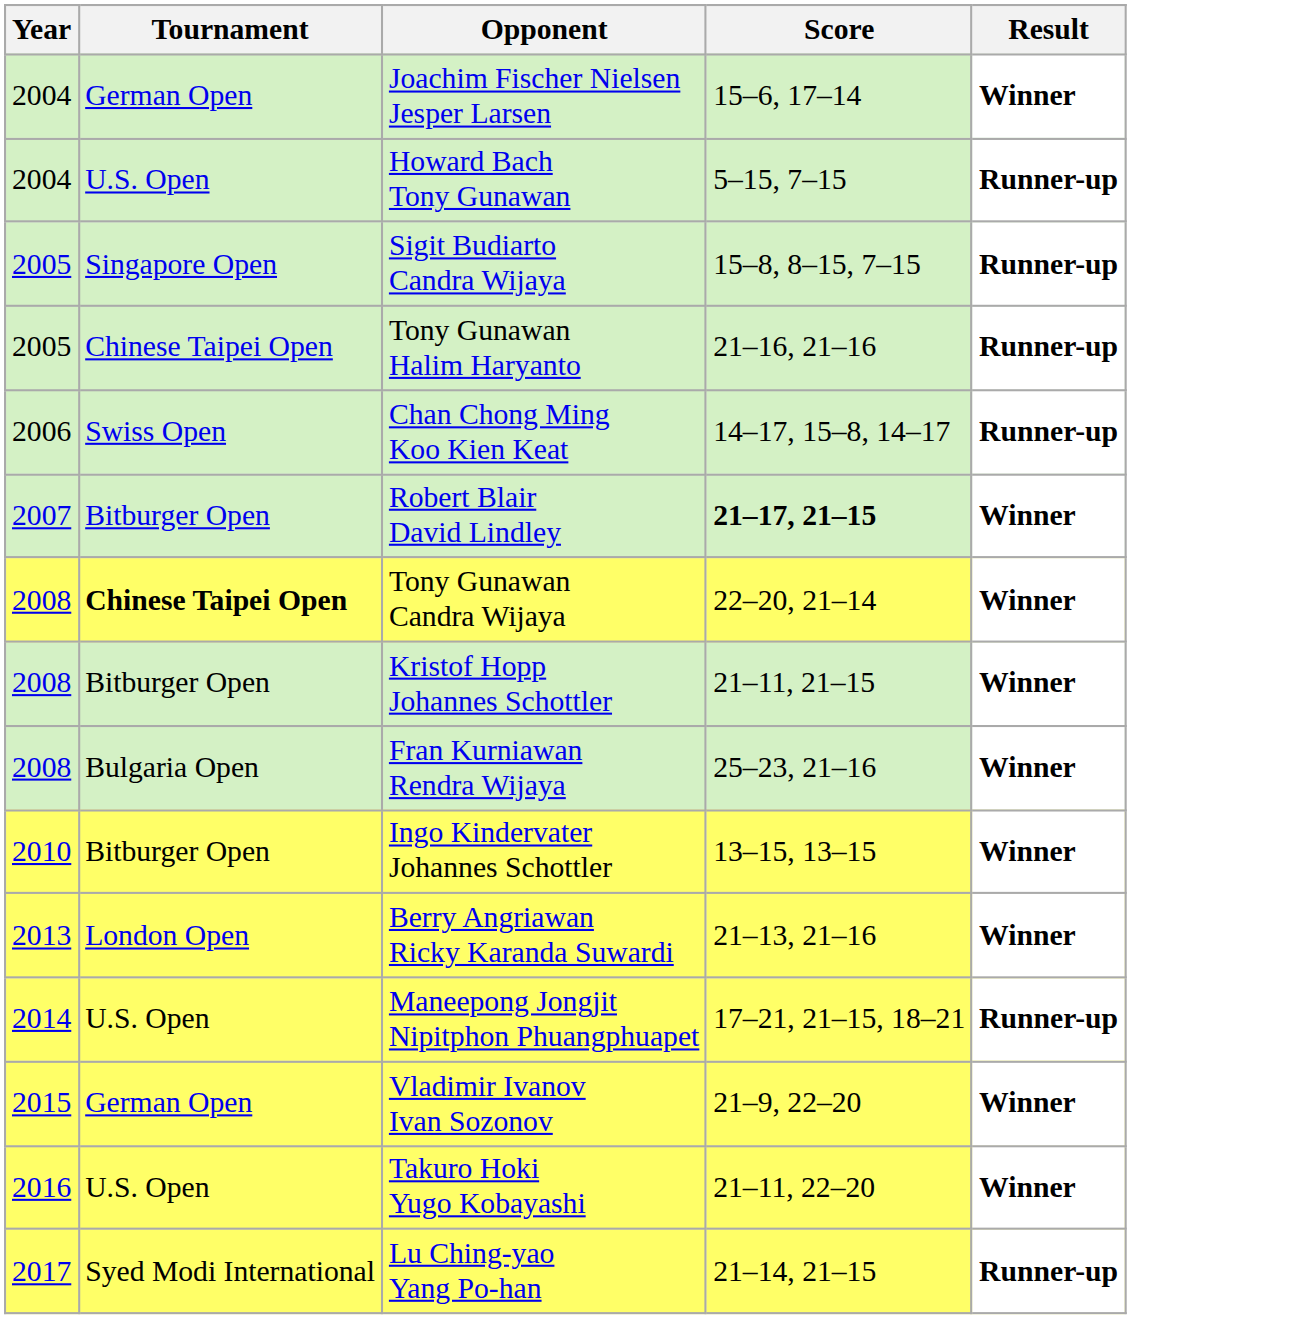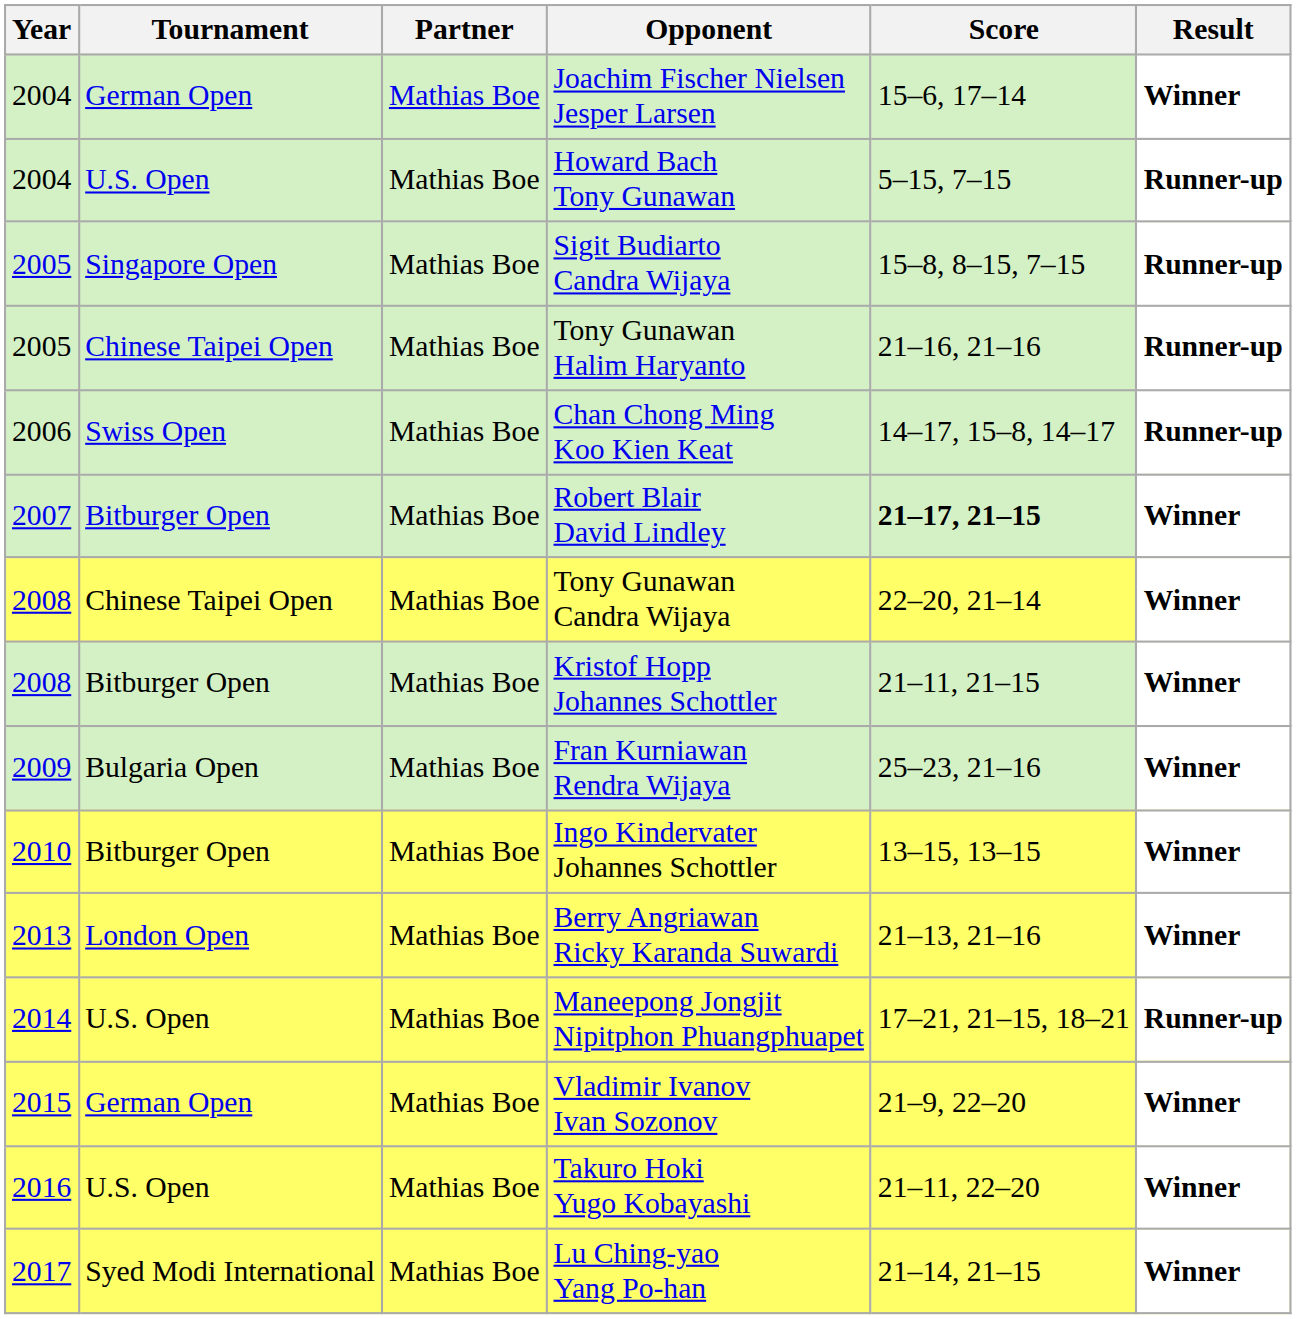+ column: Partner | Mathias Boe | Mathias Boe | Mathias Boe | Mathias Boe | Mathias Boe | Mathias Boe | Mathias Boe | Mathias Boe | Mathias Boe | Mathias Boe | Mathias Boe | Mathias Boe | Mathias Boe | Mathias Boe | Mathias Boe
Tony Gunawan Candra Wijaya | Tournament: bold -> normal
Fran Kurniawan Rendra Wijaya | Year: 2008 -> 2009
Lu Ching-yao Yang Po-han | Result: Runner-up -> Winner
